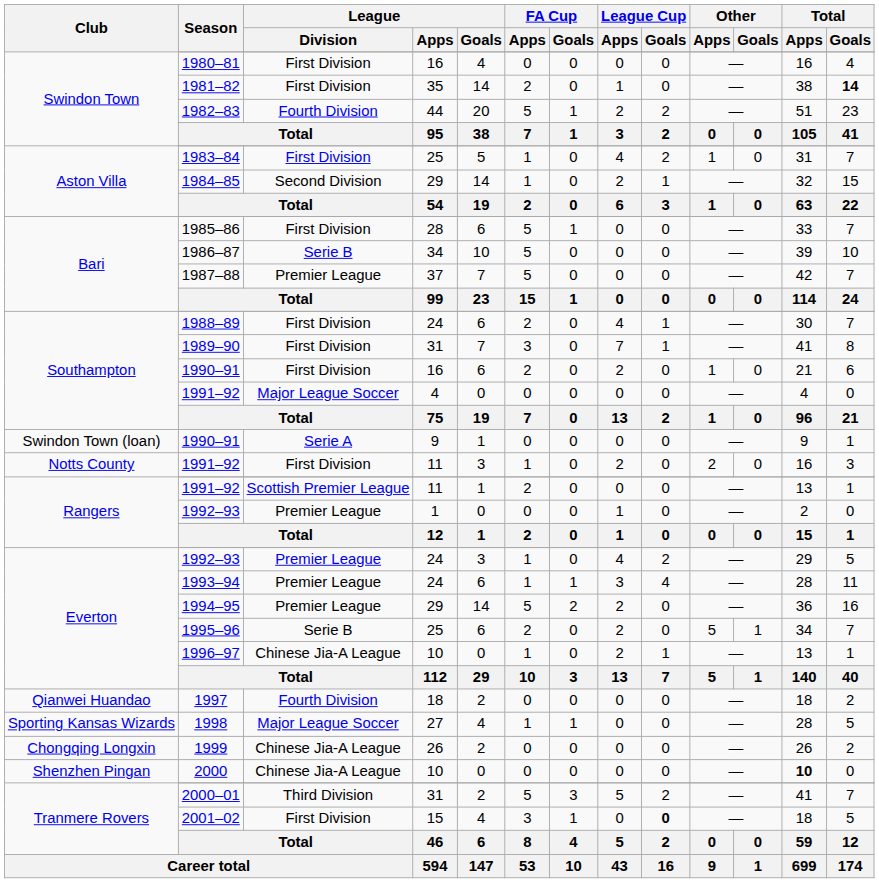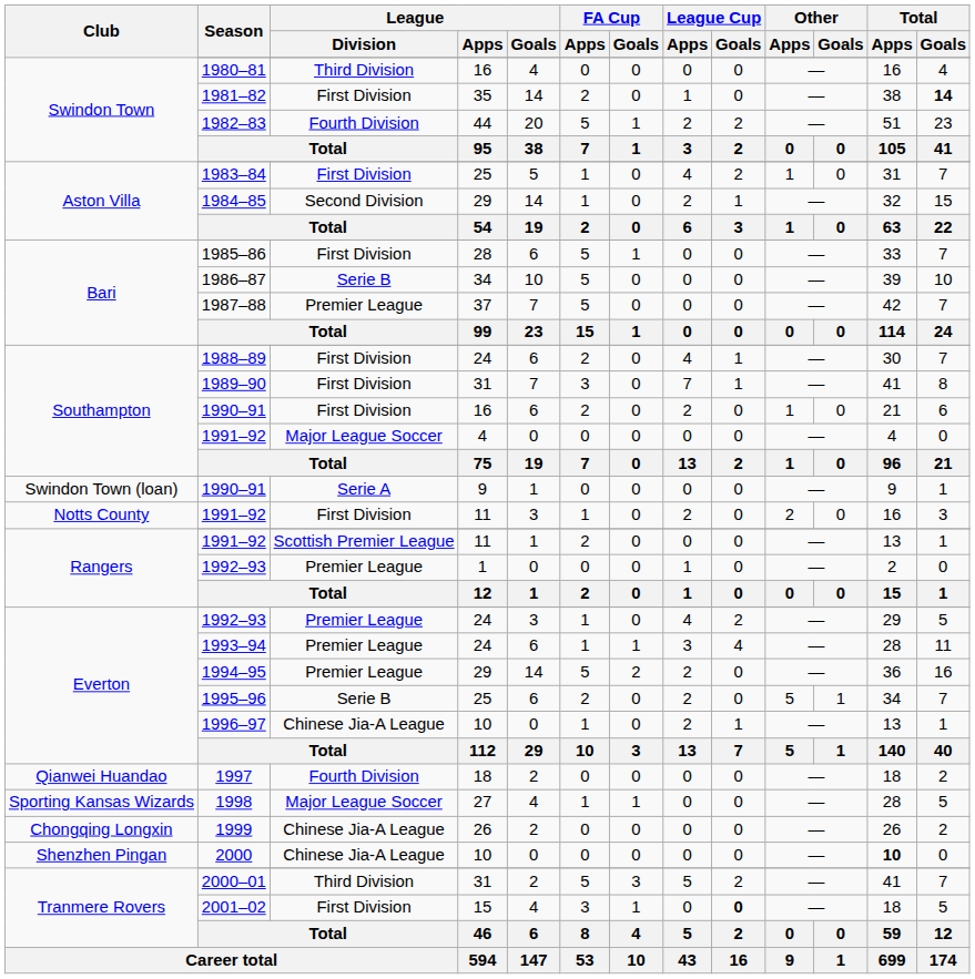1980–81 | League / Division: First Division -> Third Division
